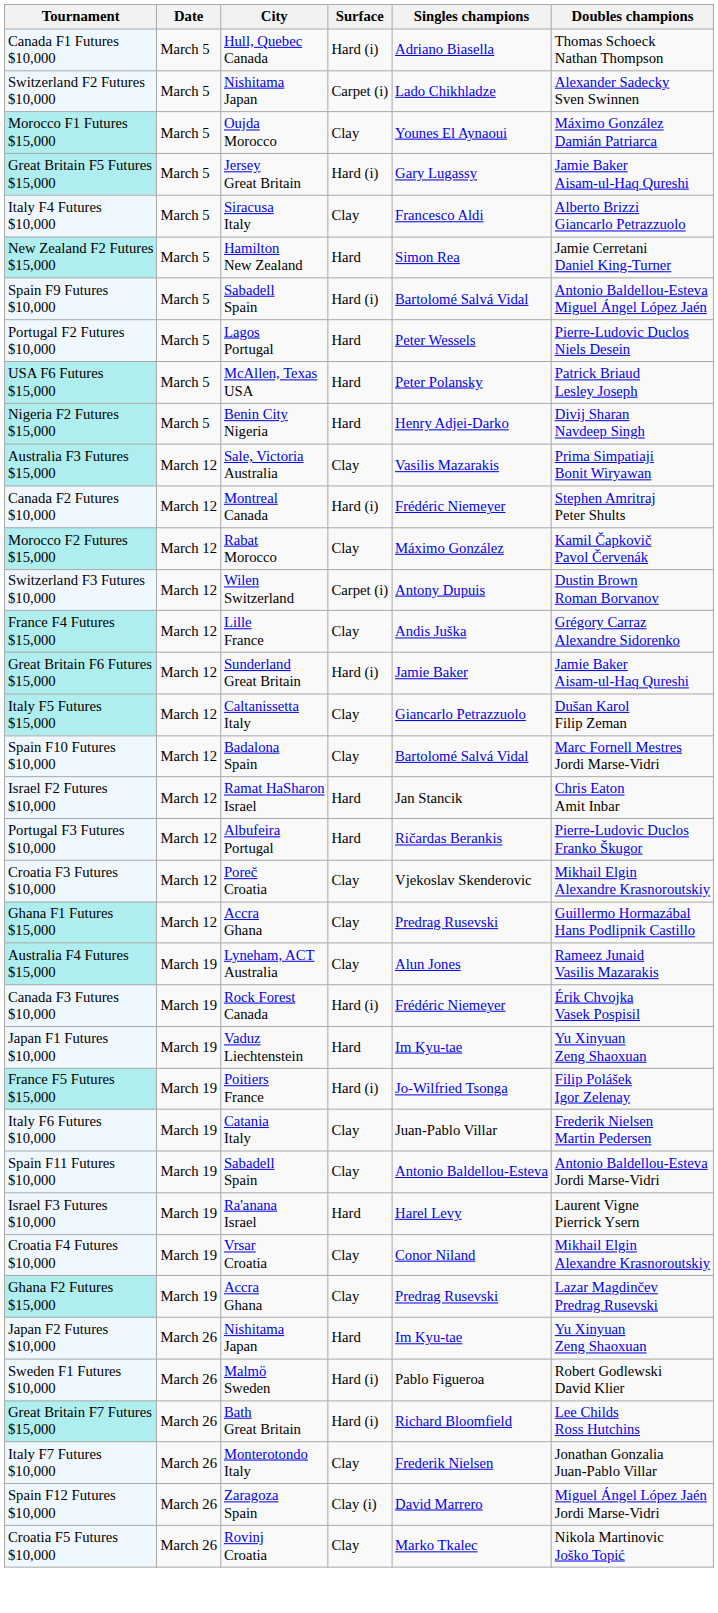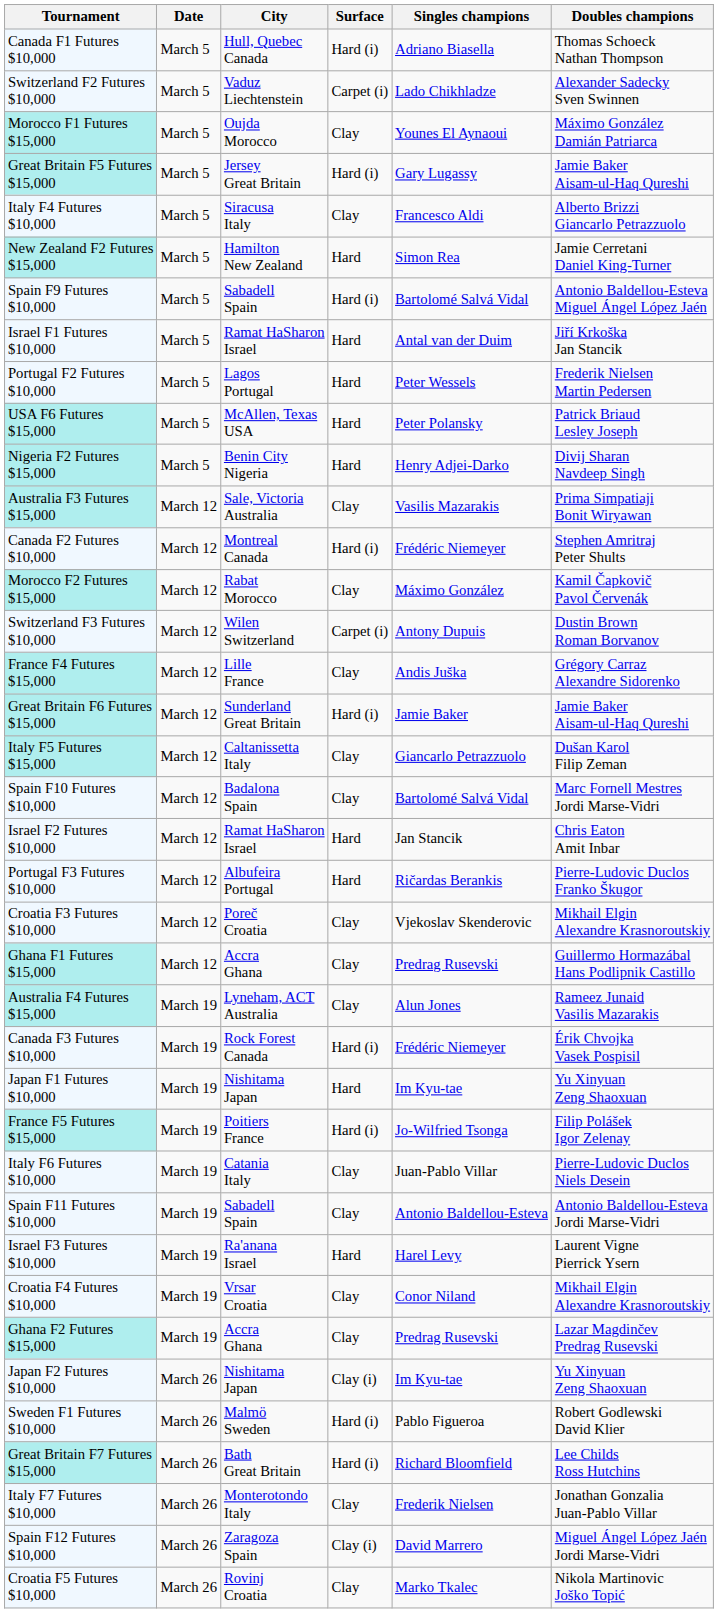Switzerland F2 Futures $10,000 | City: Nishitama Japan -> Vaduz Liechtenstein
+ row: Israel F1 Futures $10,000 | March 5 | Ramat HaSharon Israel | Hard | Antal van der Duim | Jiří Krkoška Jan Stancik
Portugal F2 Futures $10,000 | Doubles champions: Pierre-Ludovic Duclos Niels Desein -> Frederik Nielsen Martin Pedersen
Japan F1 Futures $10,000 | City: Vaduz Liechtenstein -> Nishitama Japan
Italy F6 Futures $10,000 | Doubles champions: Frederik Nielsen Martin Pedersen -> Pierre-Ludovic Duclos Niels Desein
Japan F2 Futures $10,000 | Surface: Hard -> Clay (i)
